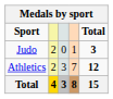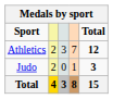rows swapped: Athletics <-> Judo
